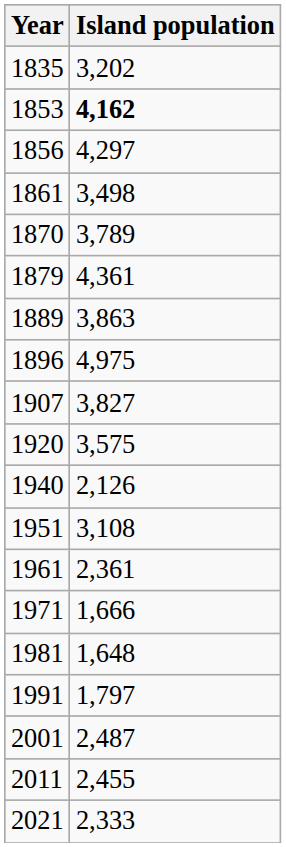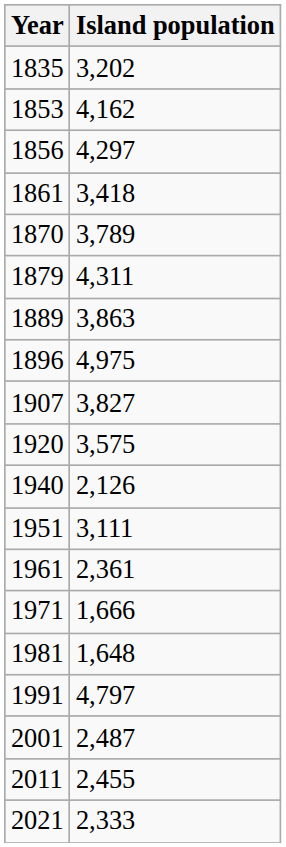1853 | Island population: bold -> normal
1861 | Island population: 3,498 -> 3,418
1879 | Island population: 4,361 -> 4,311
1951 | Island population: 3,108 -> 3,111
1991 | Island population: 1,797 -> 4,797
